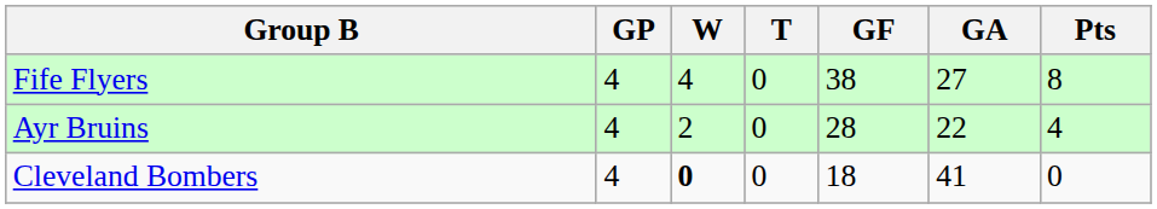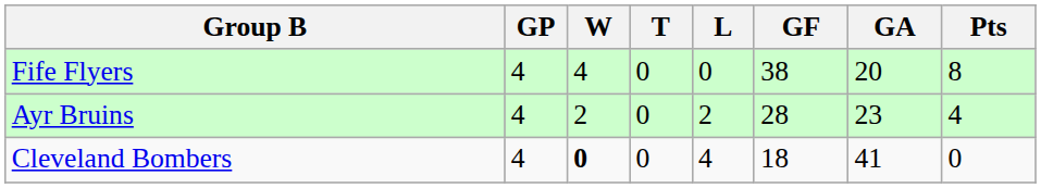+ column: L | 0 | 2 | 4
Fife Flyers | GA: 27 -> 20
Ayr Bruins | GA: 22 -> 23
